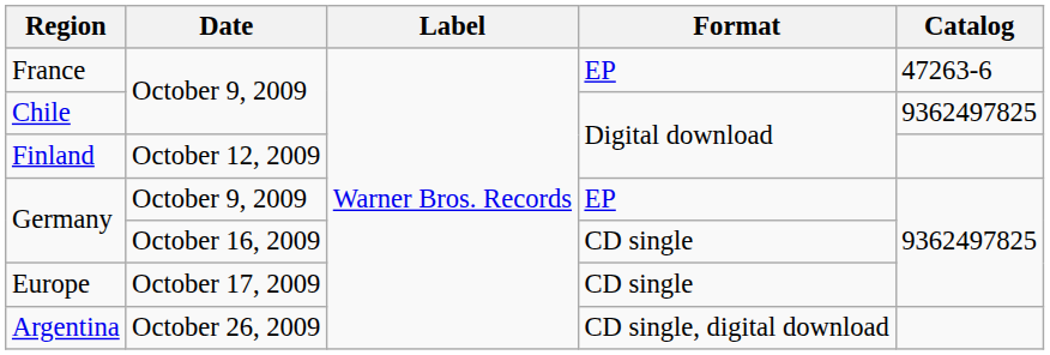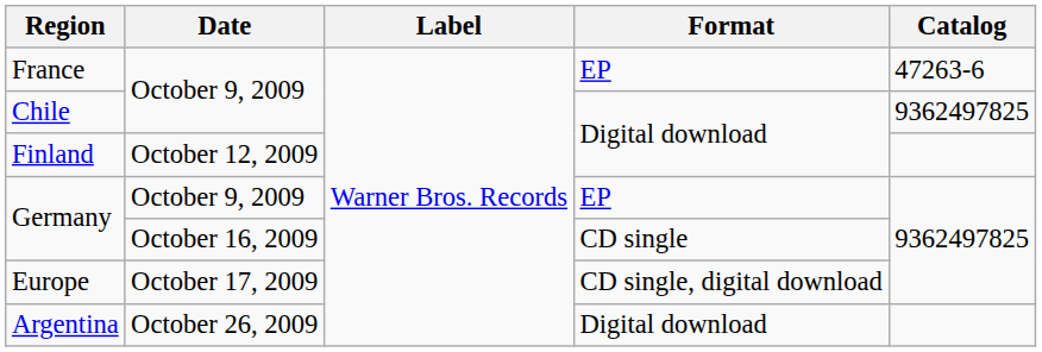Europe | Format: CD single -> CD single, digital download
Argentina | Format: CD single, digital download -> Digital download
